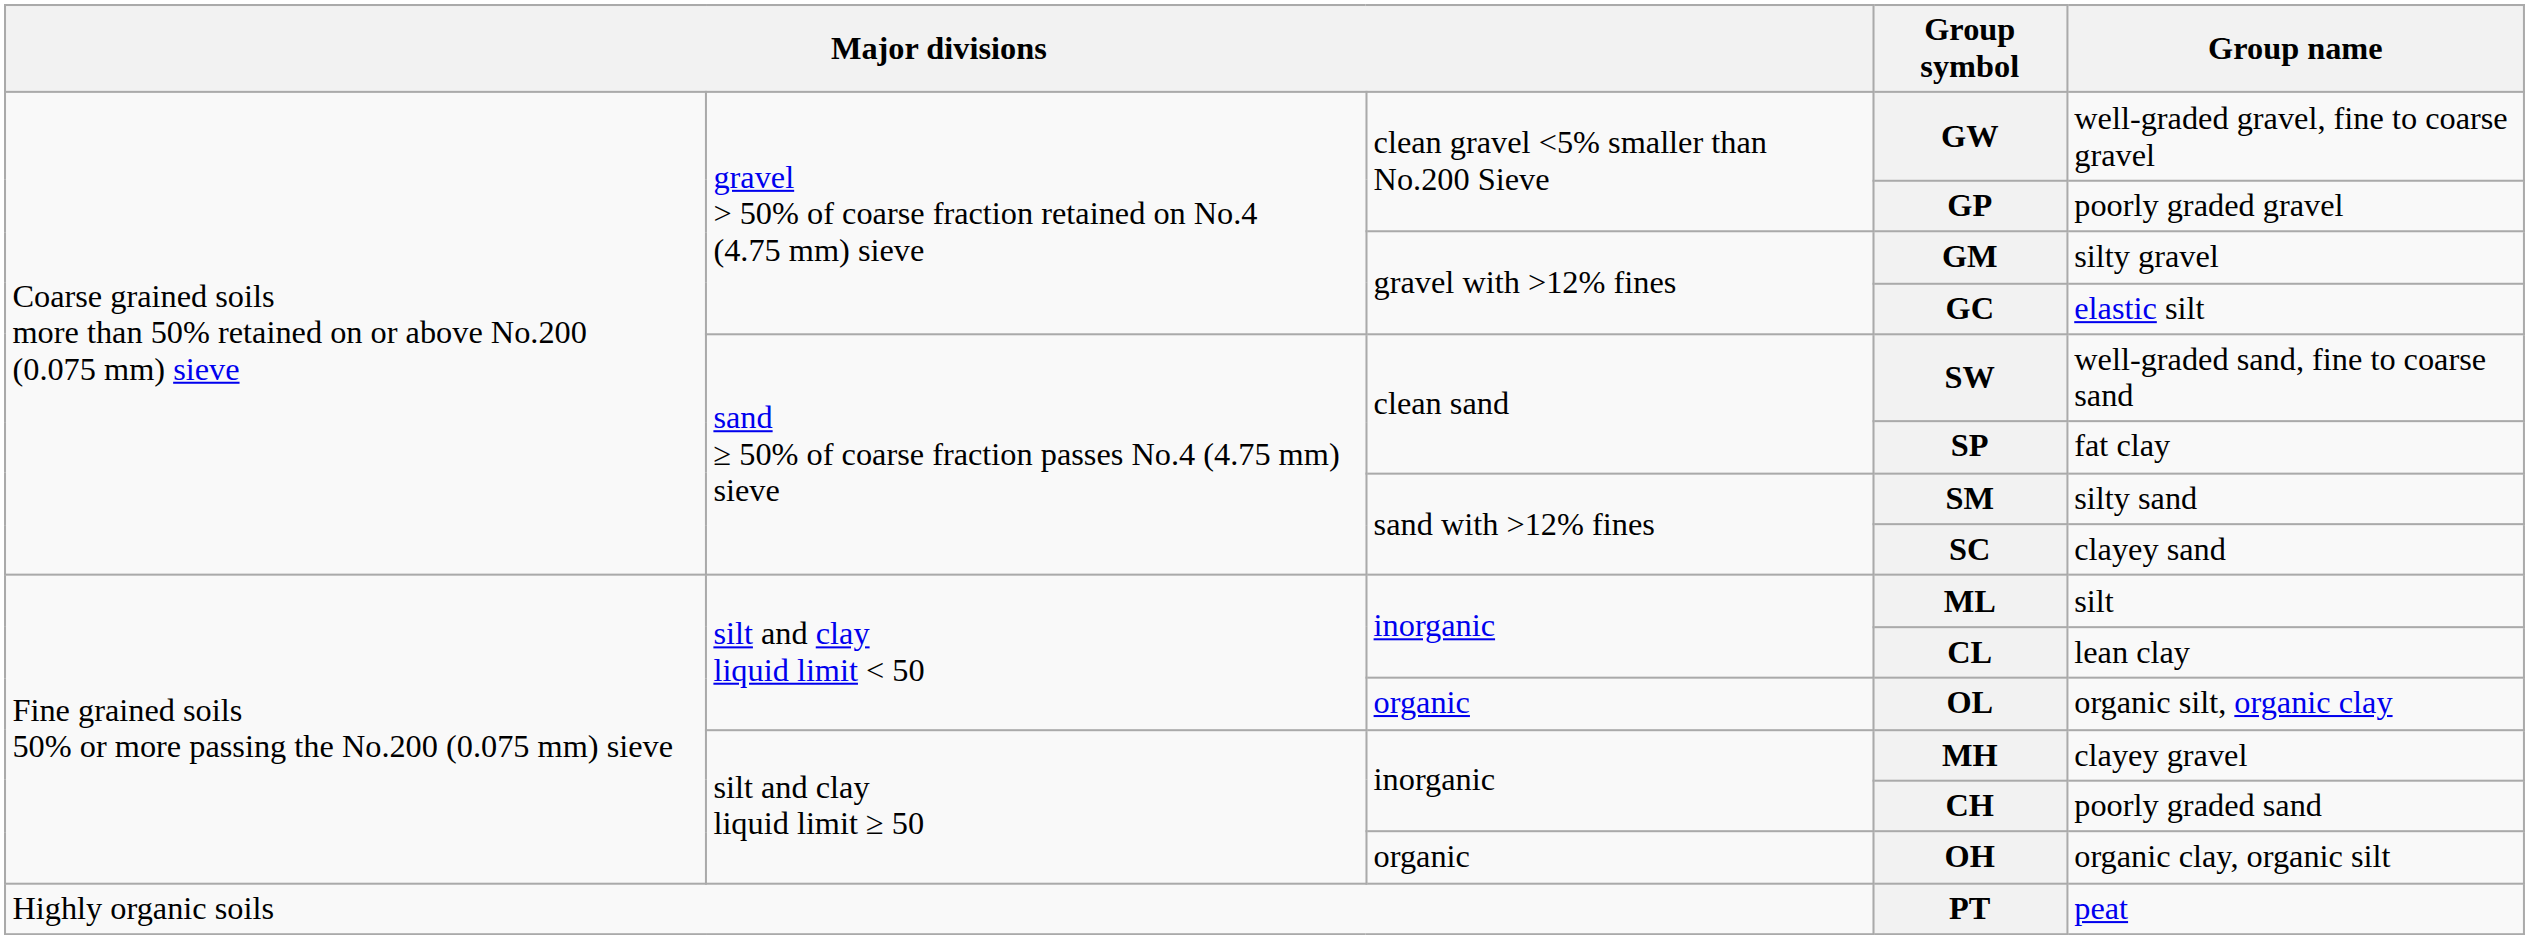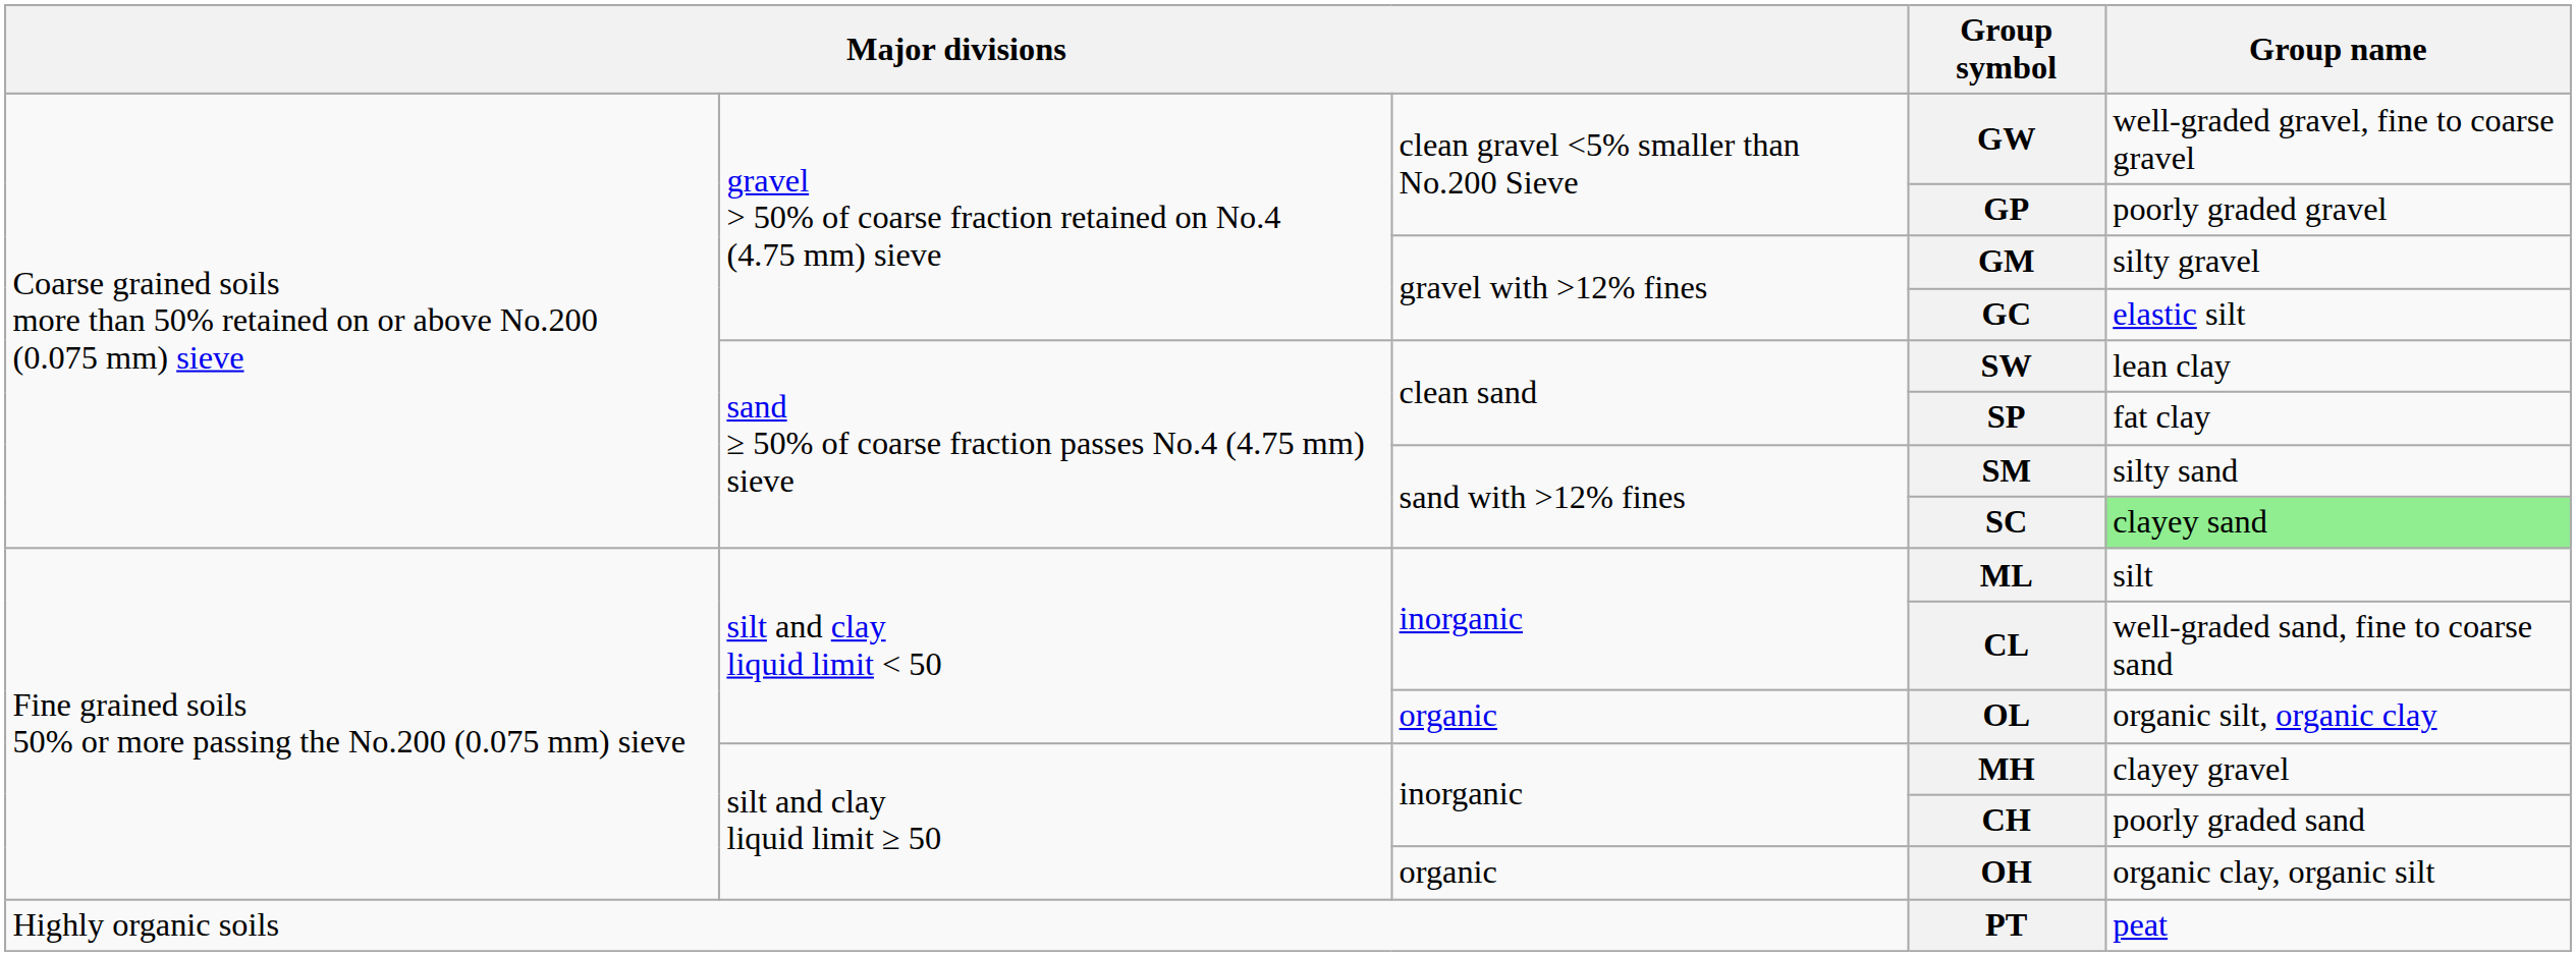SW | Group name: well-graded sand, fine to coarse sand -> lean clay
SC | Group name: no background -> lightgreen background
CL | Group name: lean clay -> well-graded sand, fine to coarse sand
